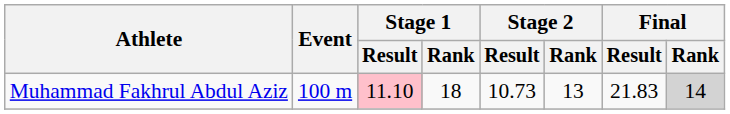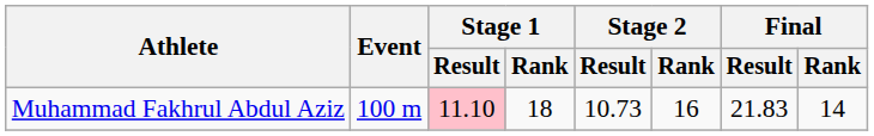Muhammad Fakhrul Abdul Aziz | Stage 2 / Rank: 13 -> 16
Muhammad Fakhrul Abdul Aziz | Final / Rank: lightgrey background -> no background
